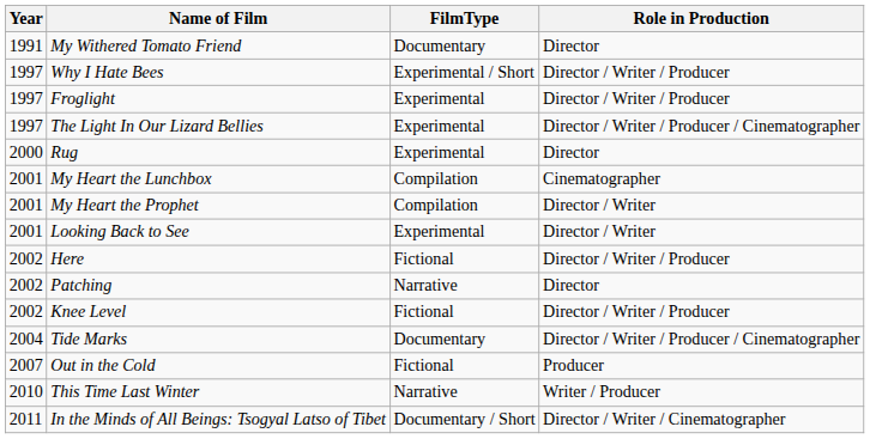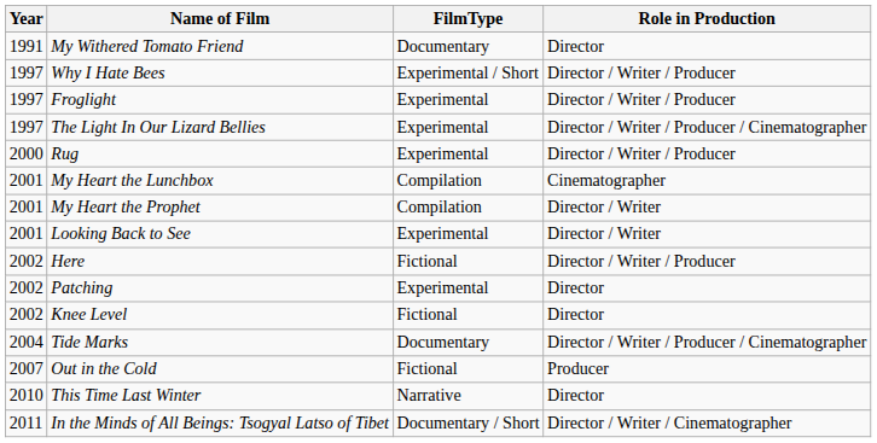Rug | Role in Production: Director -> Director / Writer / Producer
Patching | FilmType: Narrative -> Experimental
Knee Level | Role in Production: Director / Writer / Producer -> Director
This Time Last Winter | Role in Production: Writer / Producer -> Director
